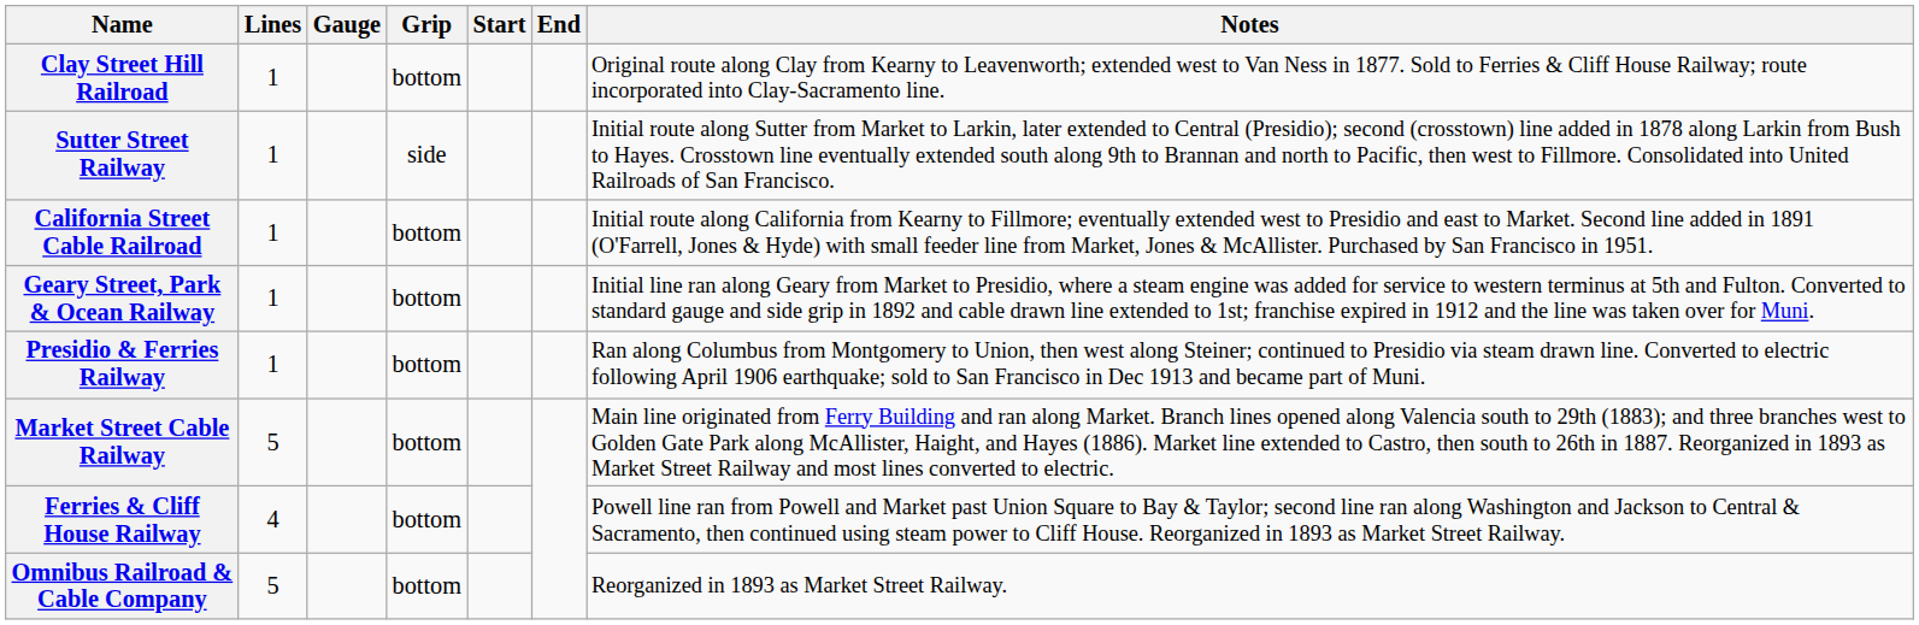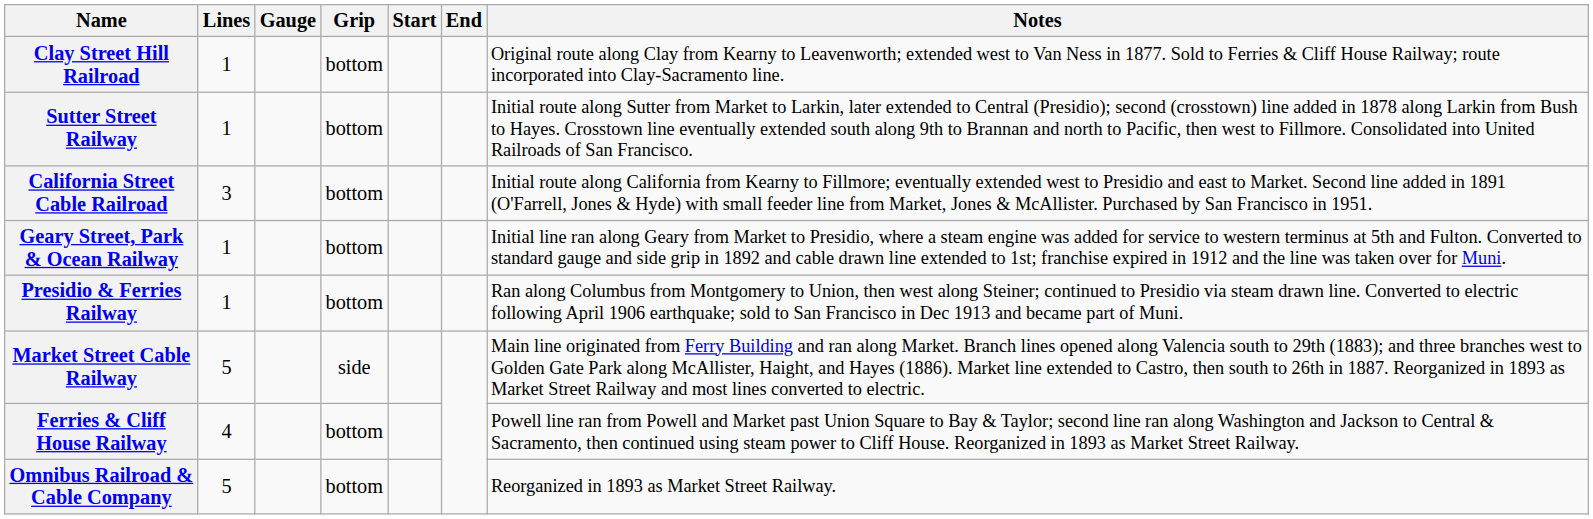Sutter Street Railway | Grip: side -> bottom
California Street Cable Railroad | Lines: 1 -> 3
Market Street Cable Railway | Grip: bottom -> side
